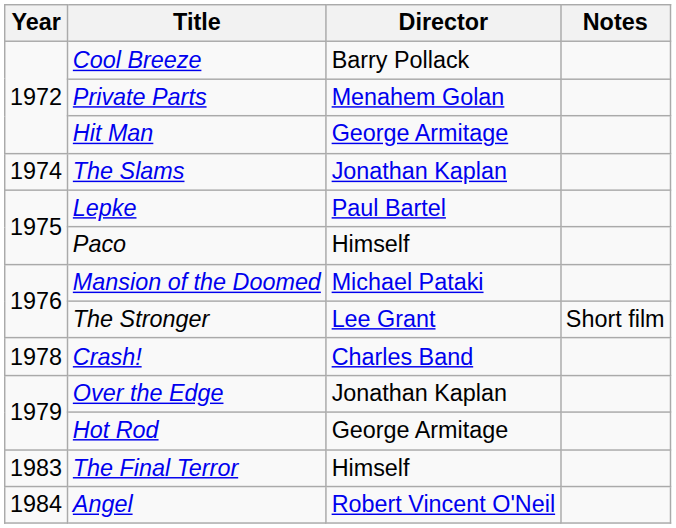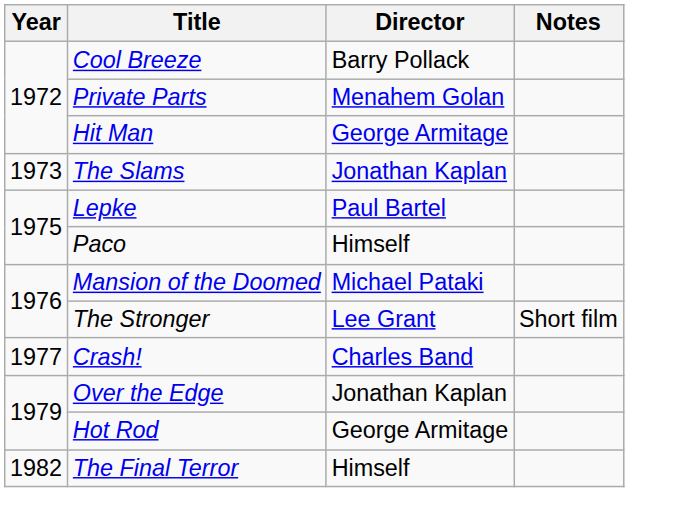The Slams | Year: 1974 -> 1973
Crash! | Year: 1978 -> 1977
The Final Terror | Year: 1983 -> 1982
- row: 1984 | Angel | Robert Vincent O'Neil
